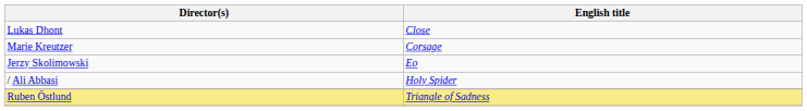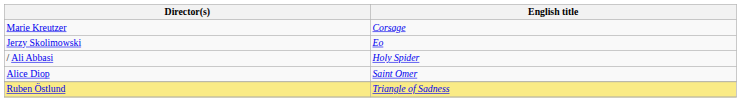- row: Lukas Dhont | Close
+ row: Alice Diop | Saint Omer
